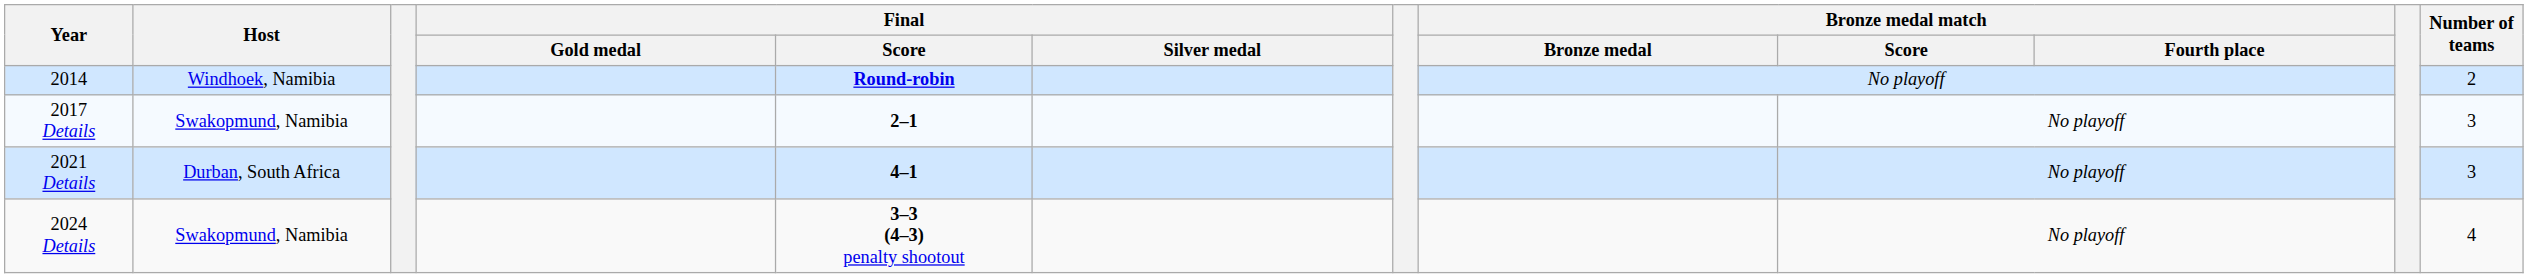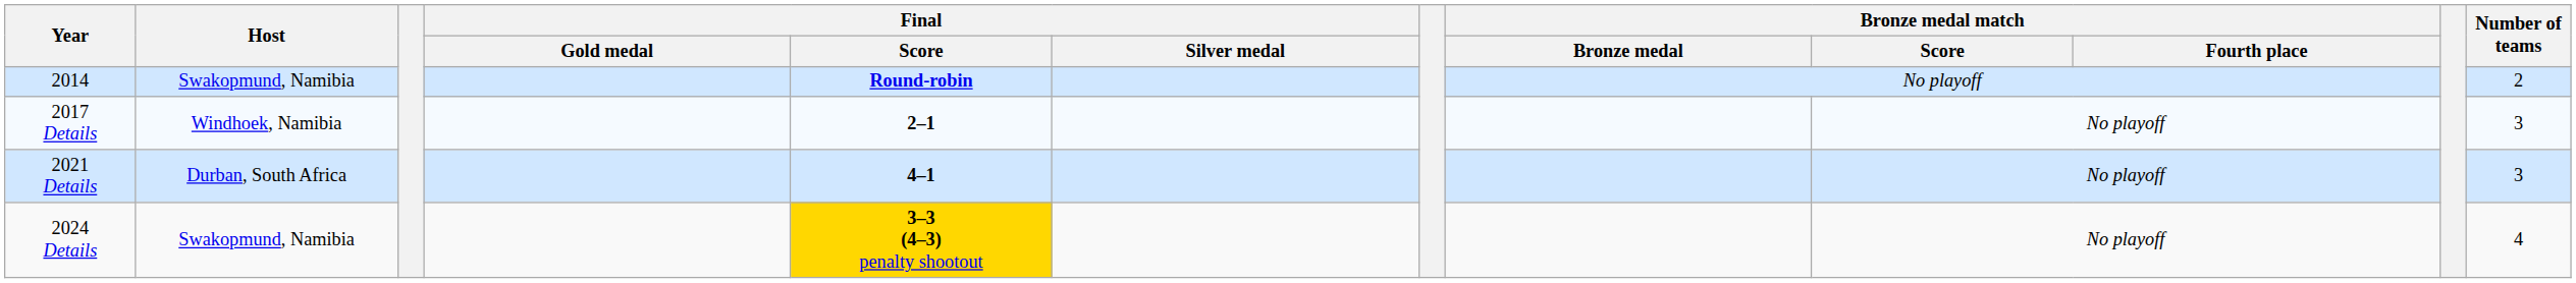2014 | Host: Windhoek, Namibia -> Swakopmund, Namibia
2017 Details | Host: Swakopmund, Namibia -> Windhoek, Namibia
2024 Details | Final / Score: no background -> gold background
